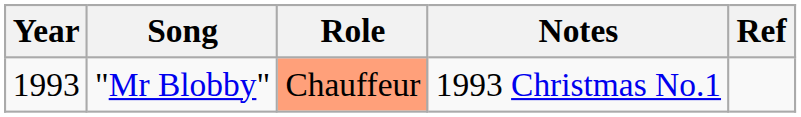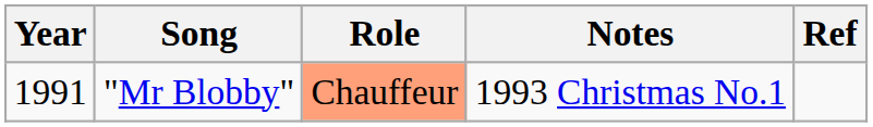"Mr Blobby" | Year: 1993 -> 1991
